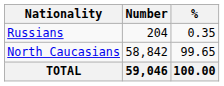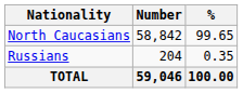rows swapped: North Caucasians <-> Russians
